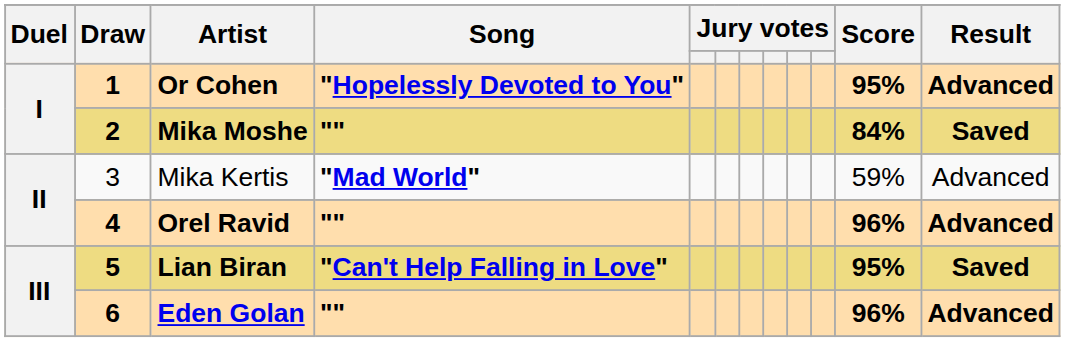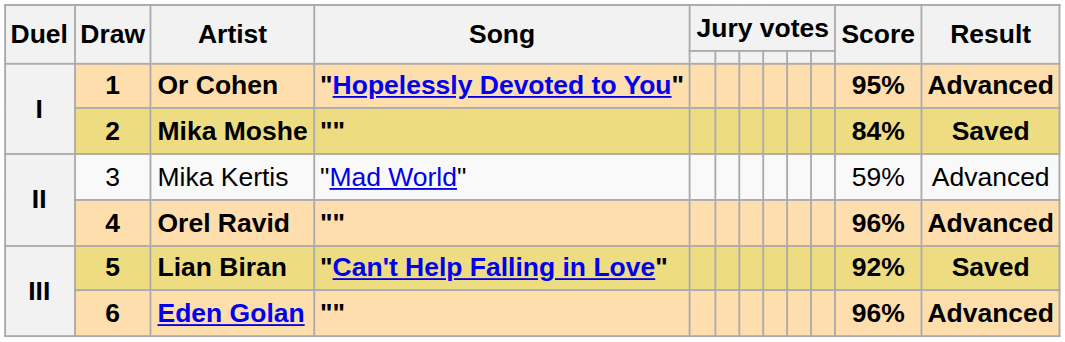Mika Kertis | Song: bold -> normal
Lian Biran | Score: 95% -> 92%
